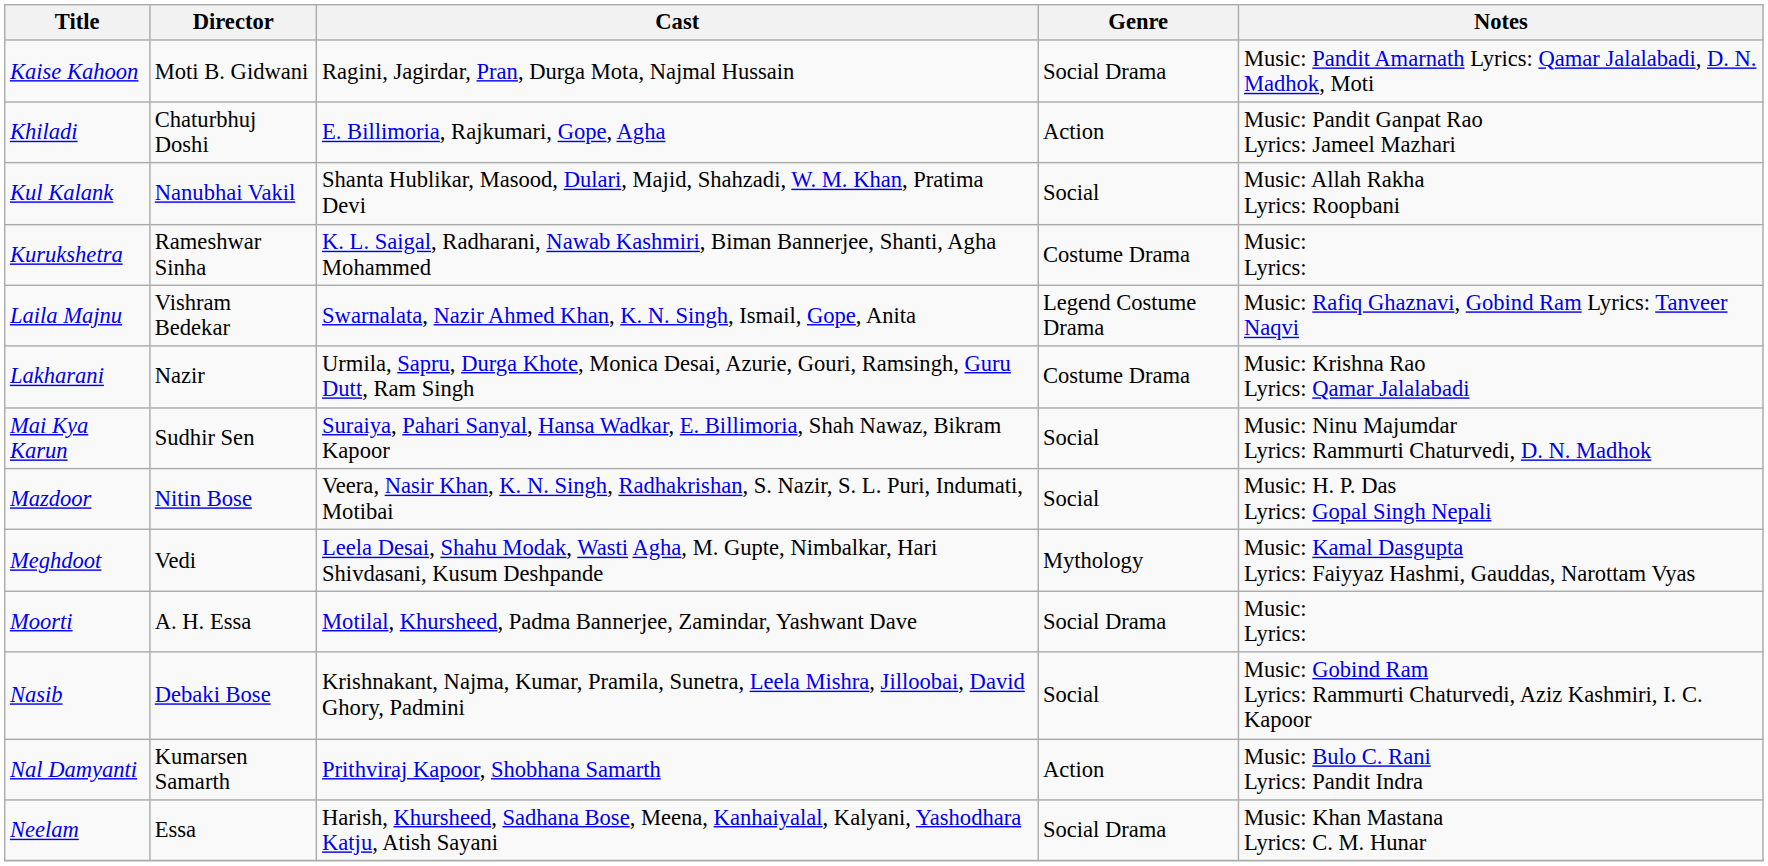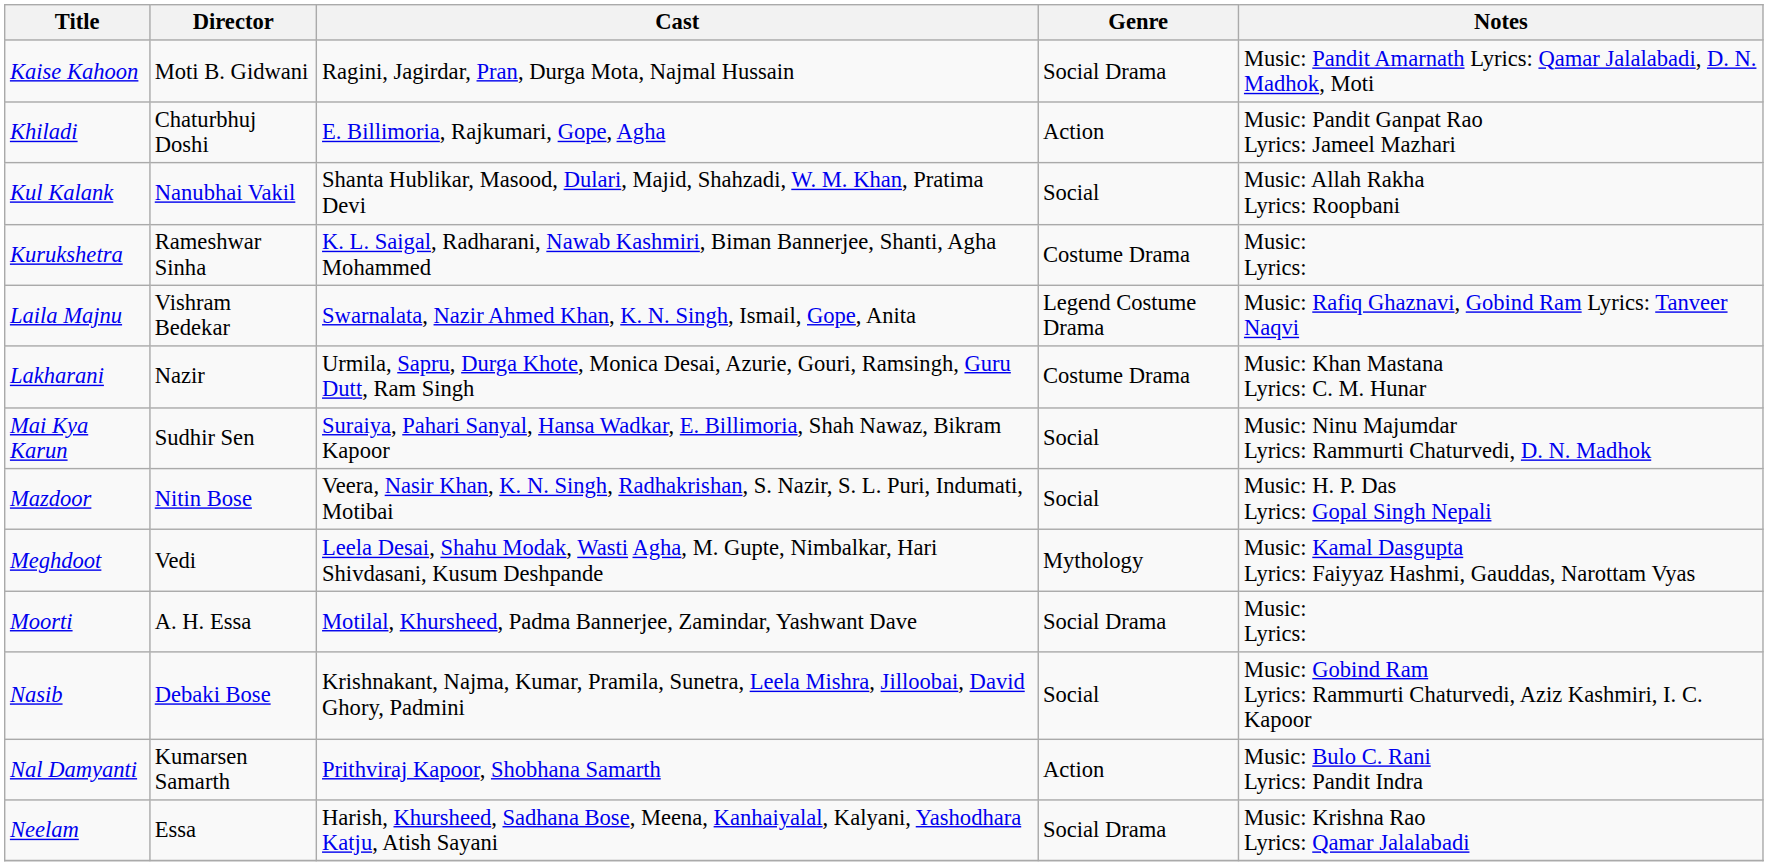Lakharani | Notes: Music: Krishna Rao Lyrics: Qamar Jalalabadi -> Music: Khan Mastana Lyrics: C. M. Hunar
Neelam | Notes: Music: Khan Mastana Lyrics: C. M. Hunar -> Music: Krishna Rao Lyrics: Qamar Jalalabadi
